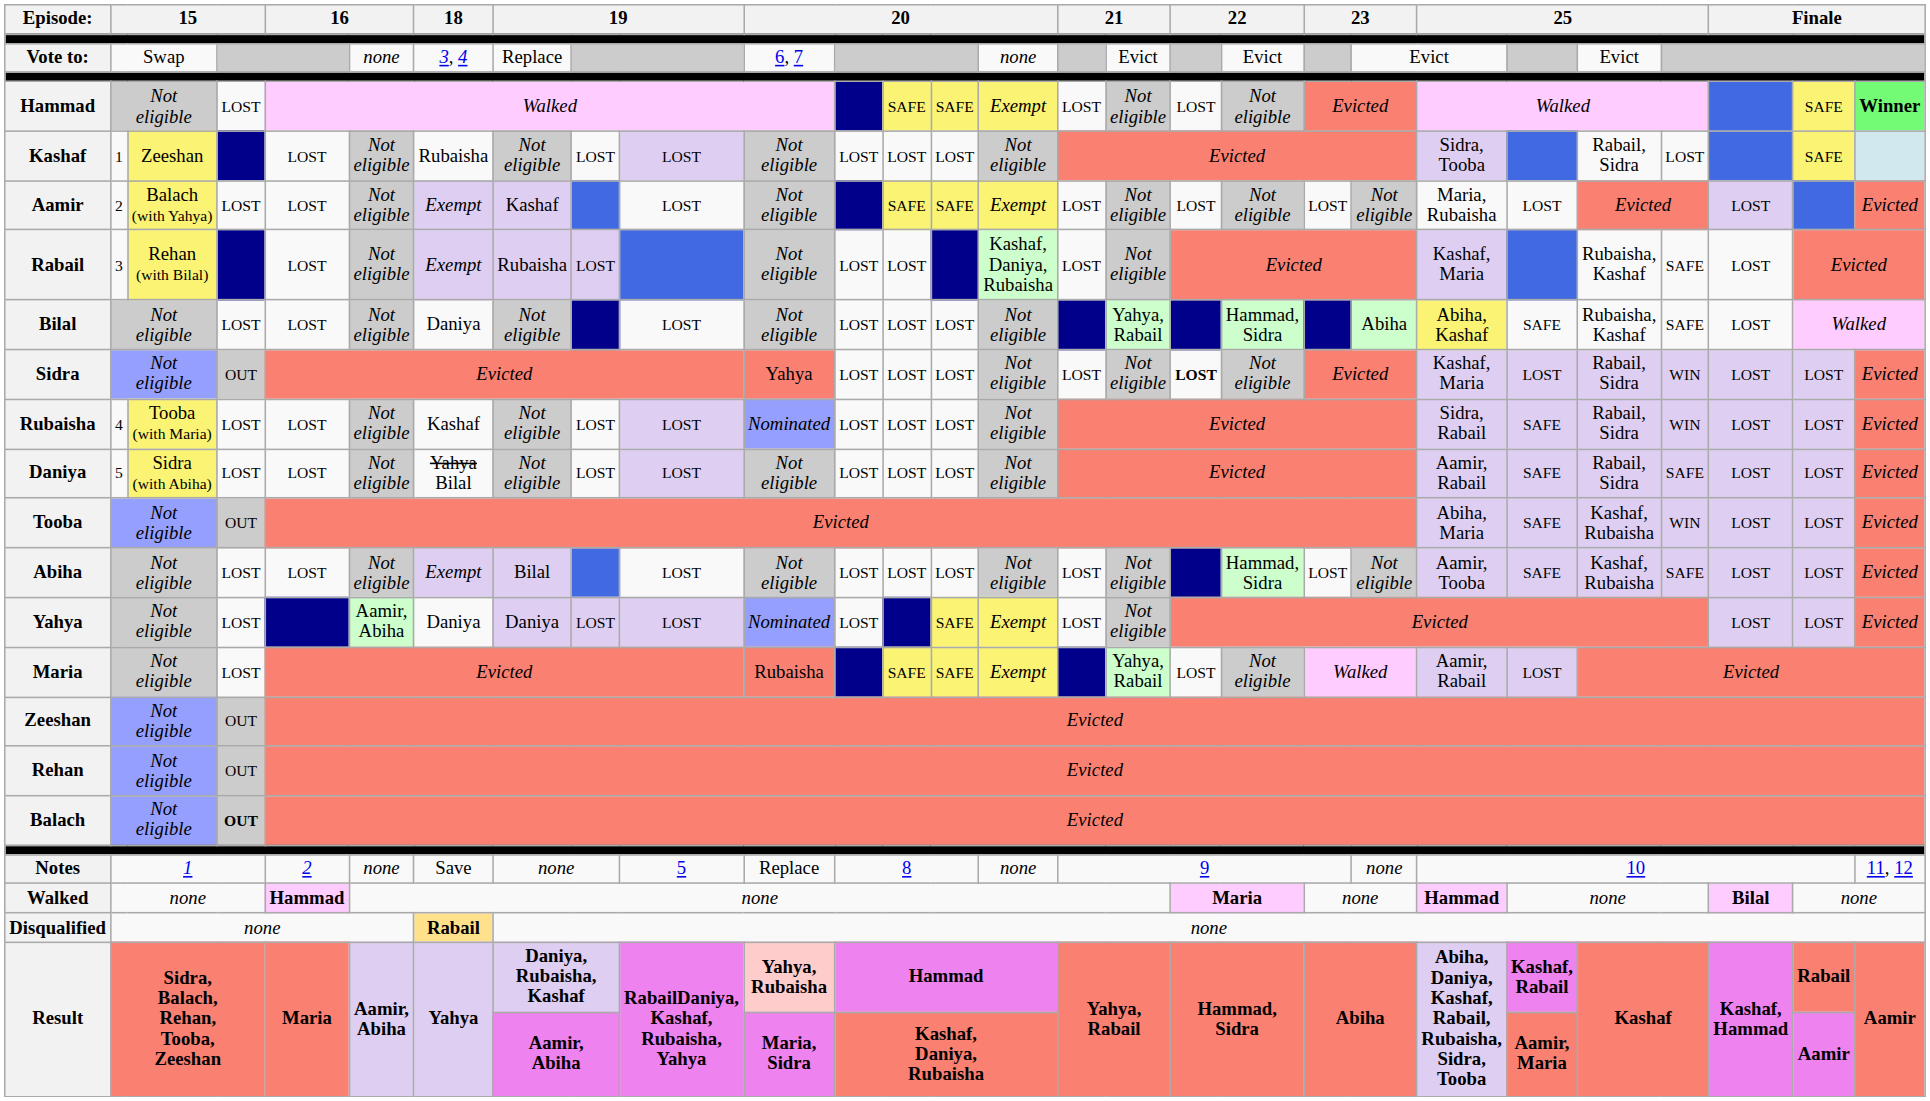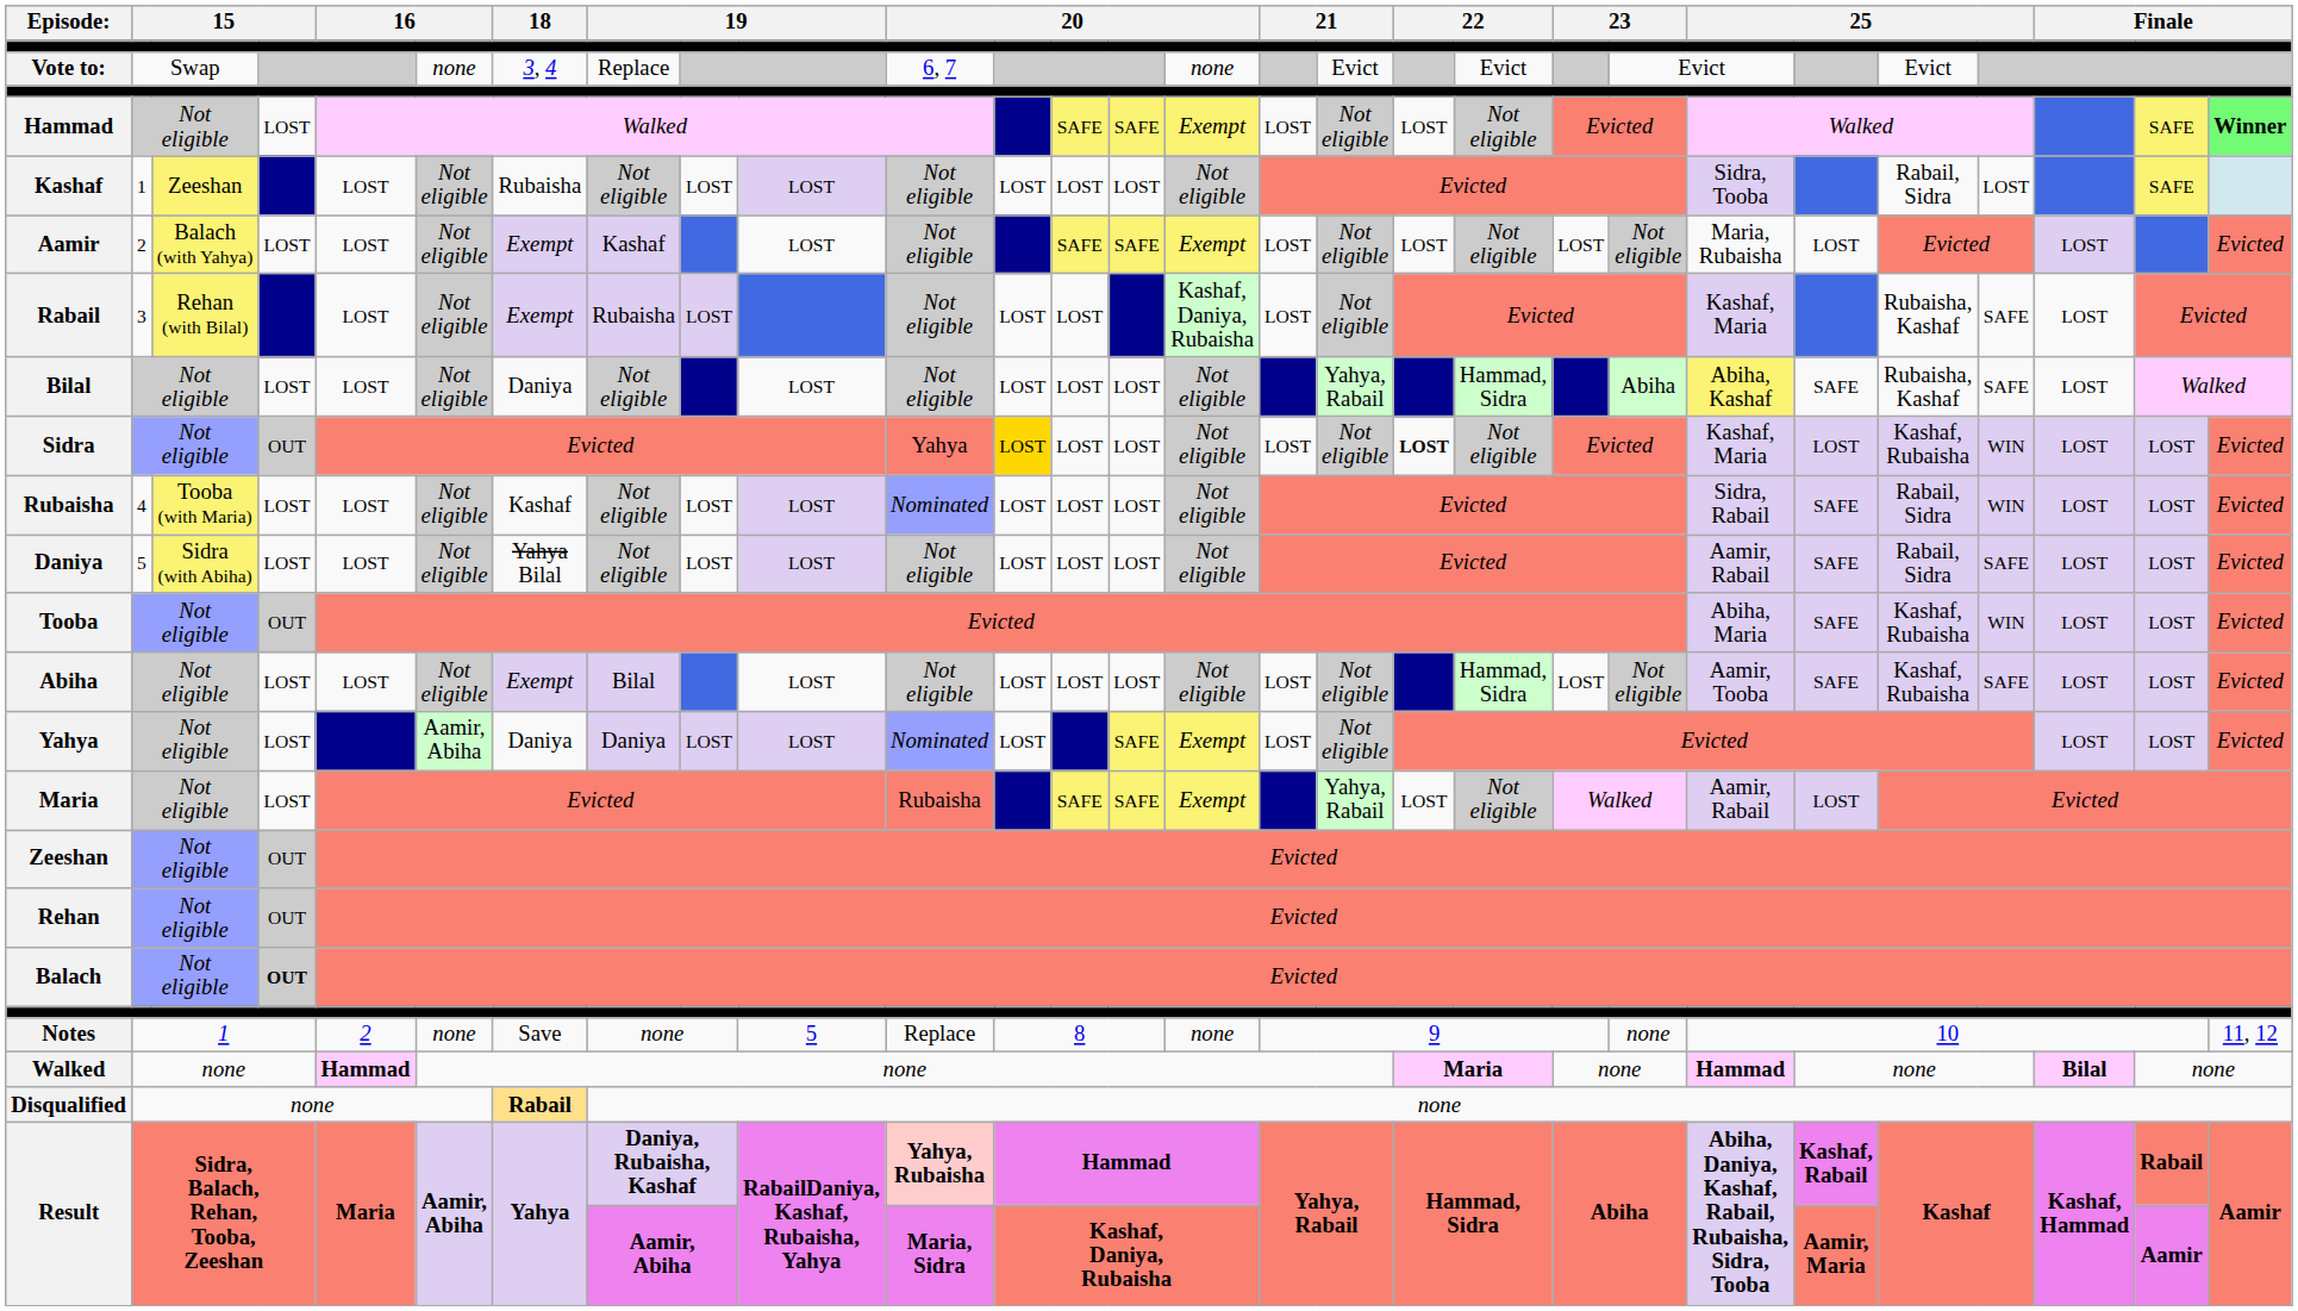Sidra | column 12: no background -> gold background
Sidra | column 24: Rabail, Sidra -> Kashaf, Rubaisha
